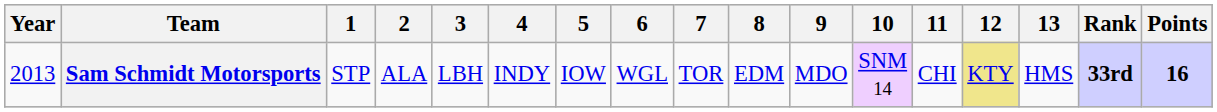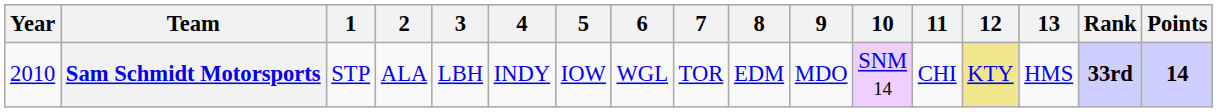Sam Schmidt Motorsports | Year: 2013 -> 2010
Sam Schmidt Motorsports | Points: 16 -> 14
